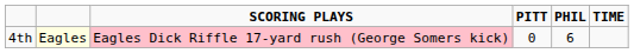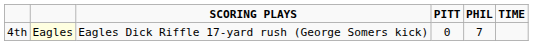4th | SCORING PLAYS: pink background -> no background
4th | PHIL: 6 -> 7
